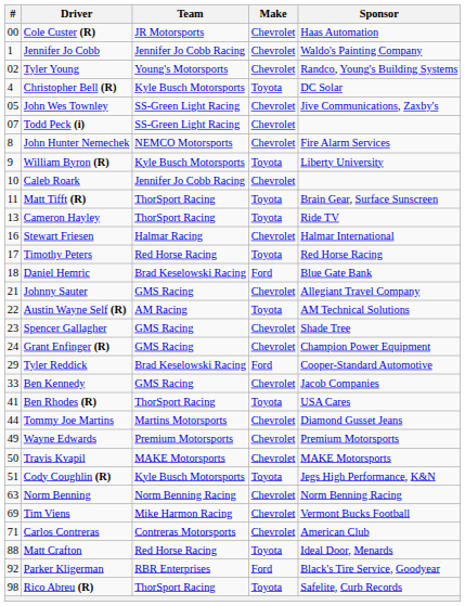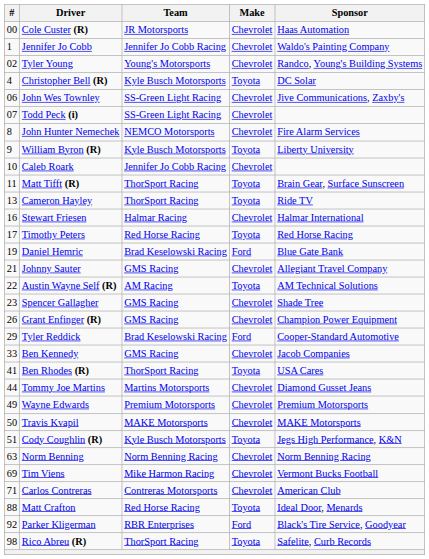John Wes Townley | #: 05 -> 06
Daniel Hemric | #: 18 -> 19
Grant Enfinger (R) | #: 24 -> 26
